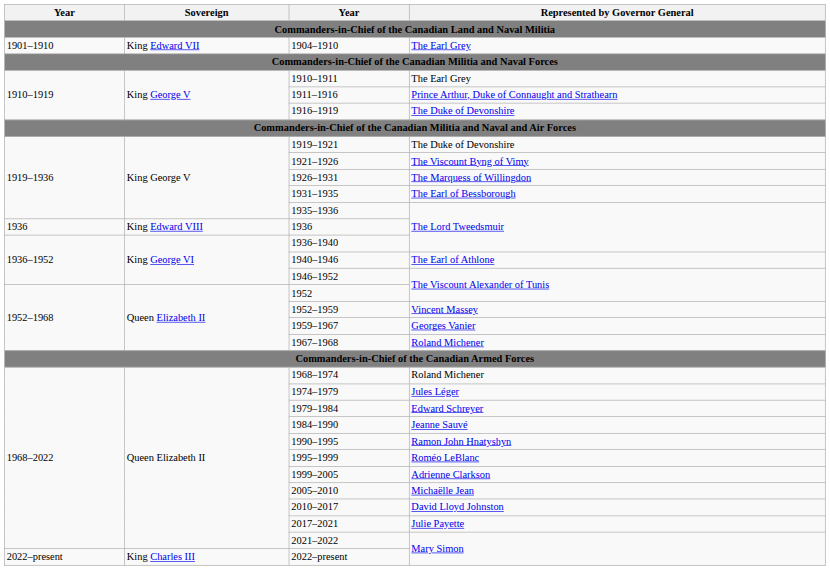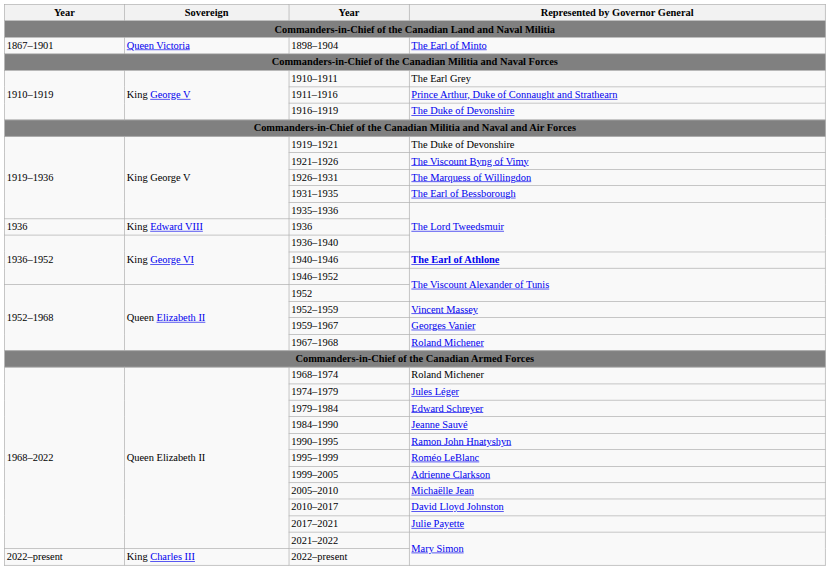+ row: 1867–1901 | Queen Victoria | 1898–1904 | The Earl of Minto
- row: 1901–1910 | King Edward VII | 1904–1910 | The Earl Grey
1940–1946 | Represented by Governor General: normal -> bold
